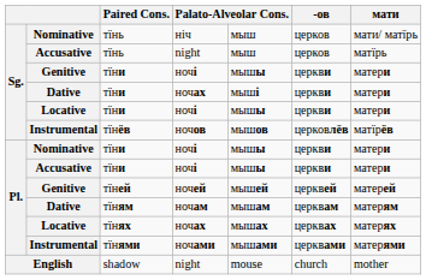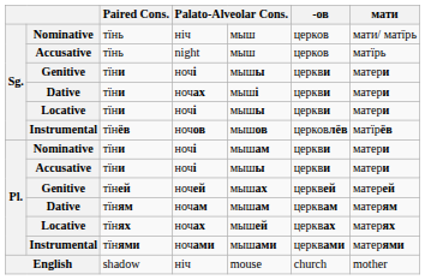Nominative / тїни | column 5: мышы -> мышам
тїней | column 5: мышей -> мышах
тїнях | column 5: мышах -> мышей
shadow | column 4: night -> ніч
